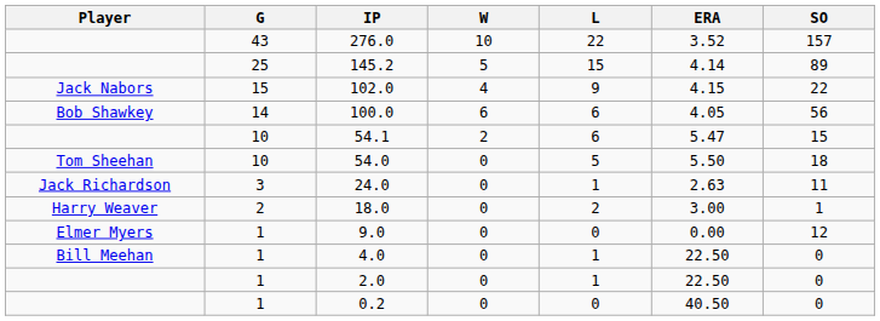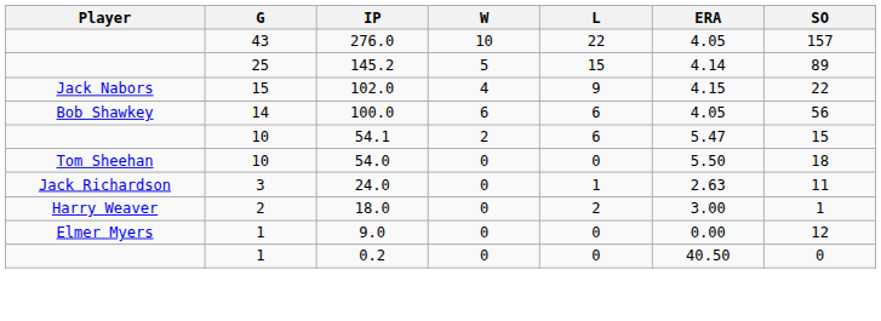276.0 | ERA: 3.52 -> 4.05
54.0 | L: 5 -> 0
- row: Bill Meehan | 1 | 4.0 | 0 | 1 | 22.50 | 0
- row: 1 | 2.0 | 0 | 1 | 22.50 | 0
